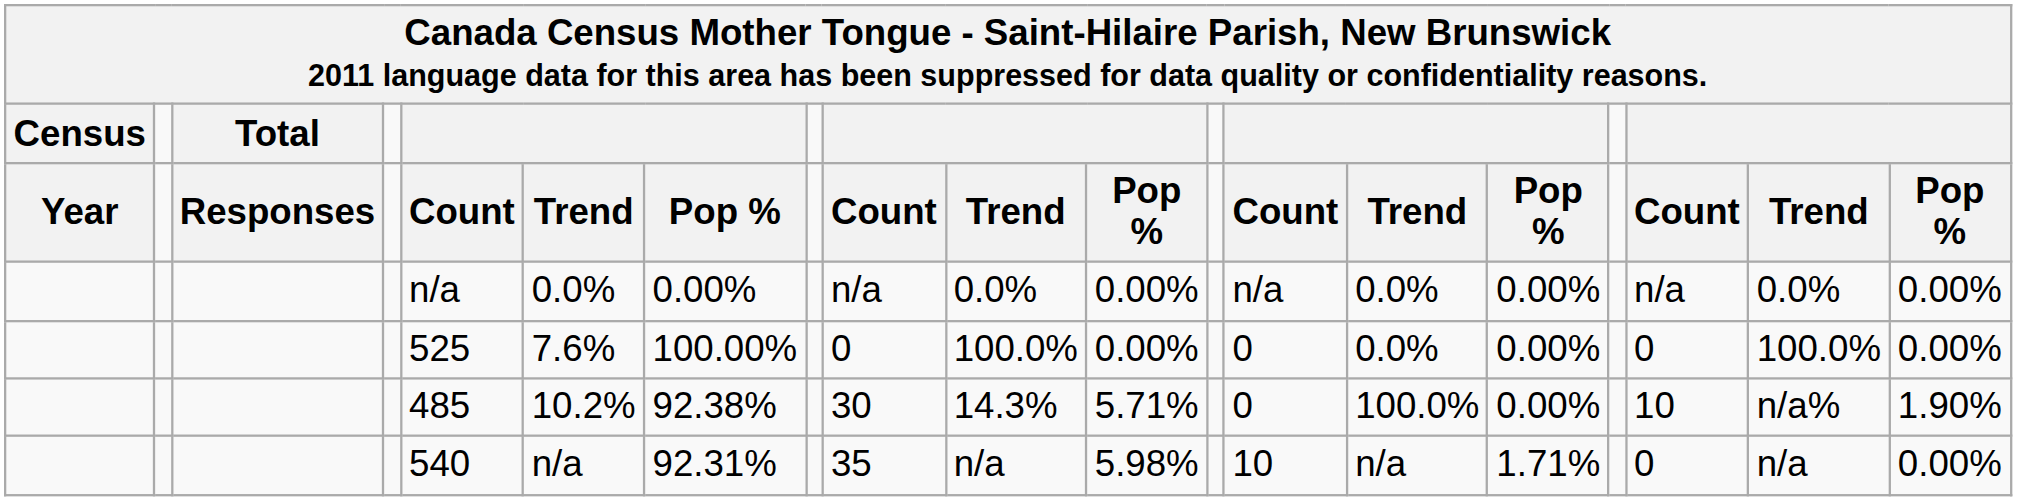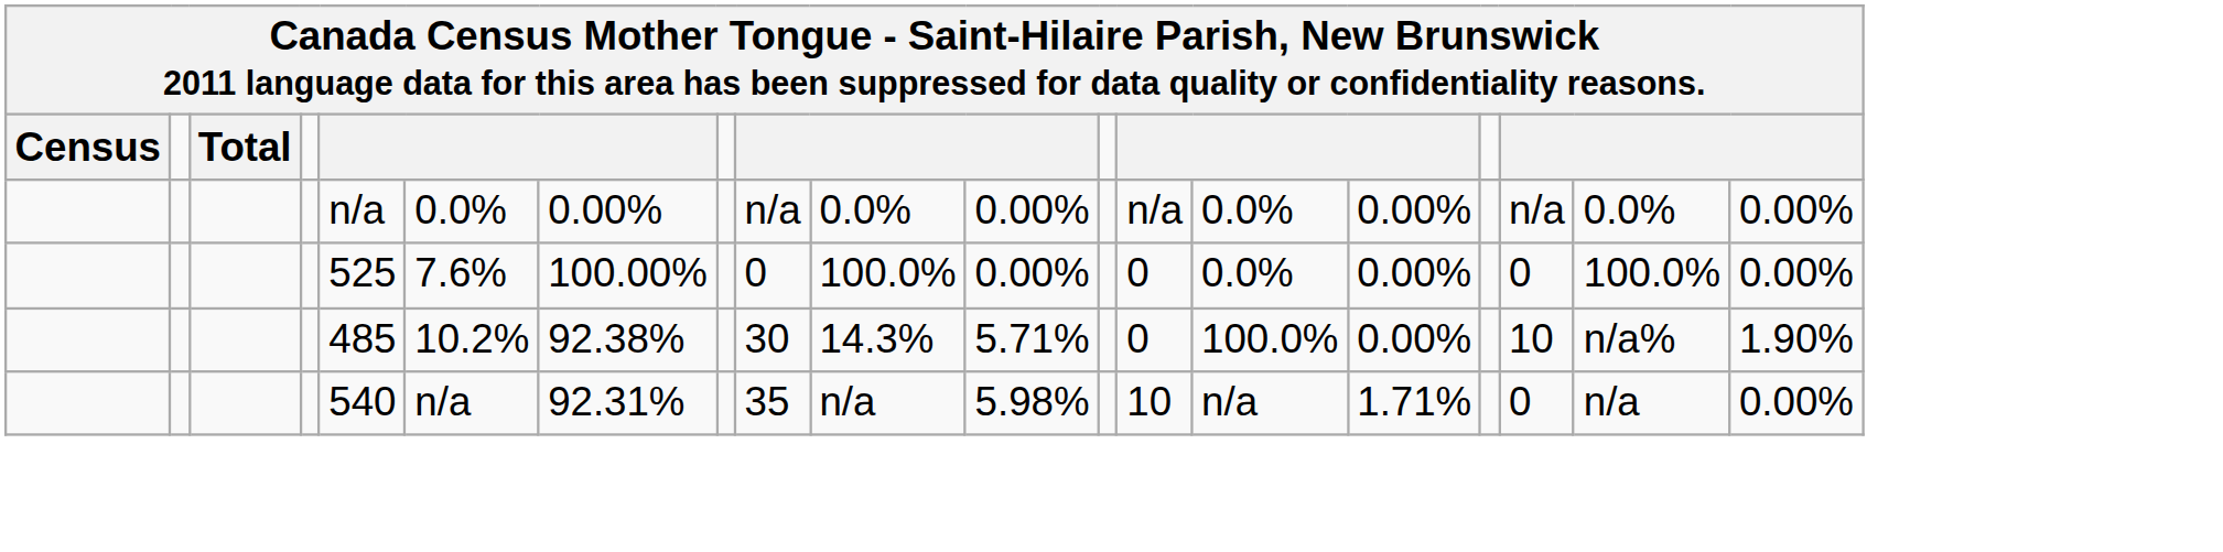- row: Year | Responses | Count | Trend | Pop % | Count | Trend | Pop % | Count | Trend | Pop % | Count | Trend | Pop %
